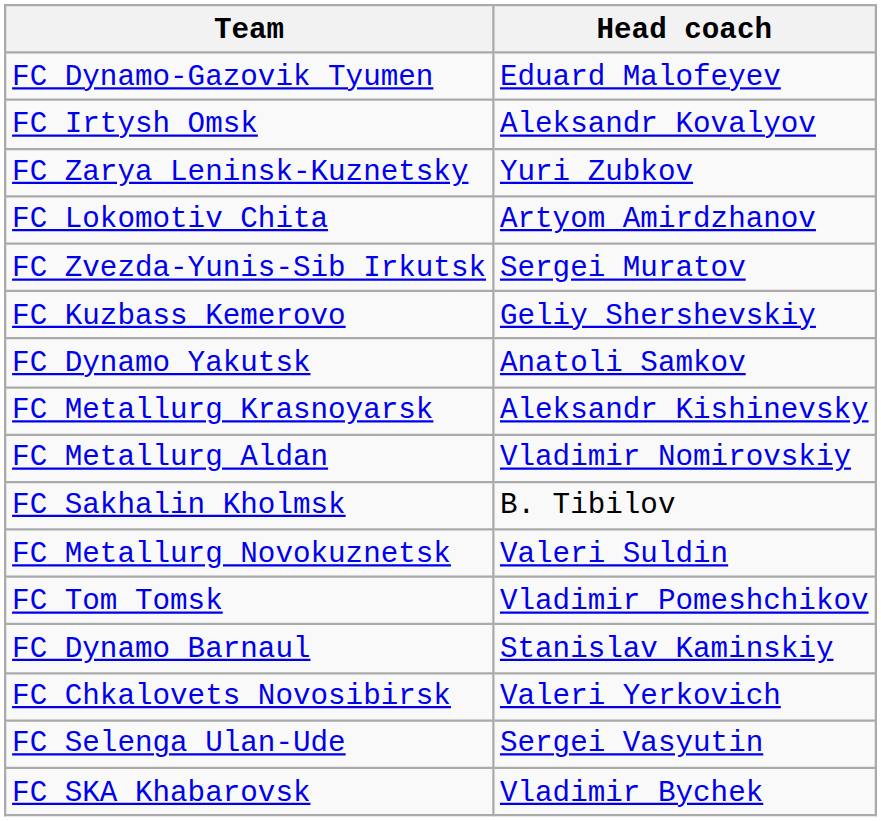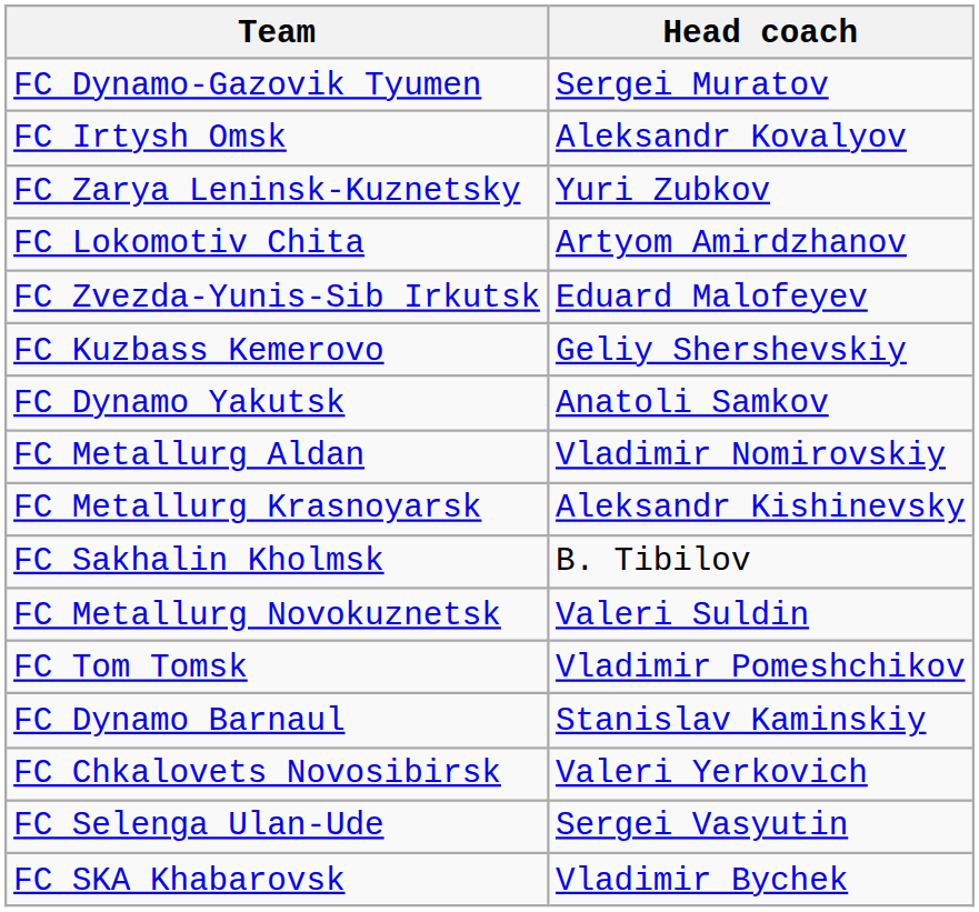FC Dynamo-Gazovik Tyumen | Head coach: Eduard Malofeyev -> Sergei Muratov
FC Zvezda-Yunis-Sib Irkutsk | Head coach: Sergei Muratov -> Eduard Malofeyev
rows swapped: FC Metallurg Aldan <-> FC Metallurg Krasnoyarsk
